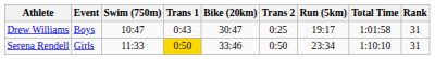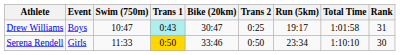Drew Williams | Trans 1: no background -> paleturquoise background
Serena Rendell | Rank: 31 -> 30
